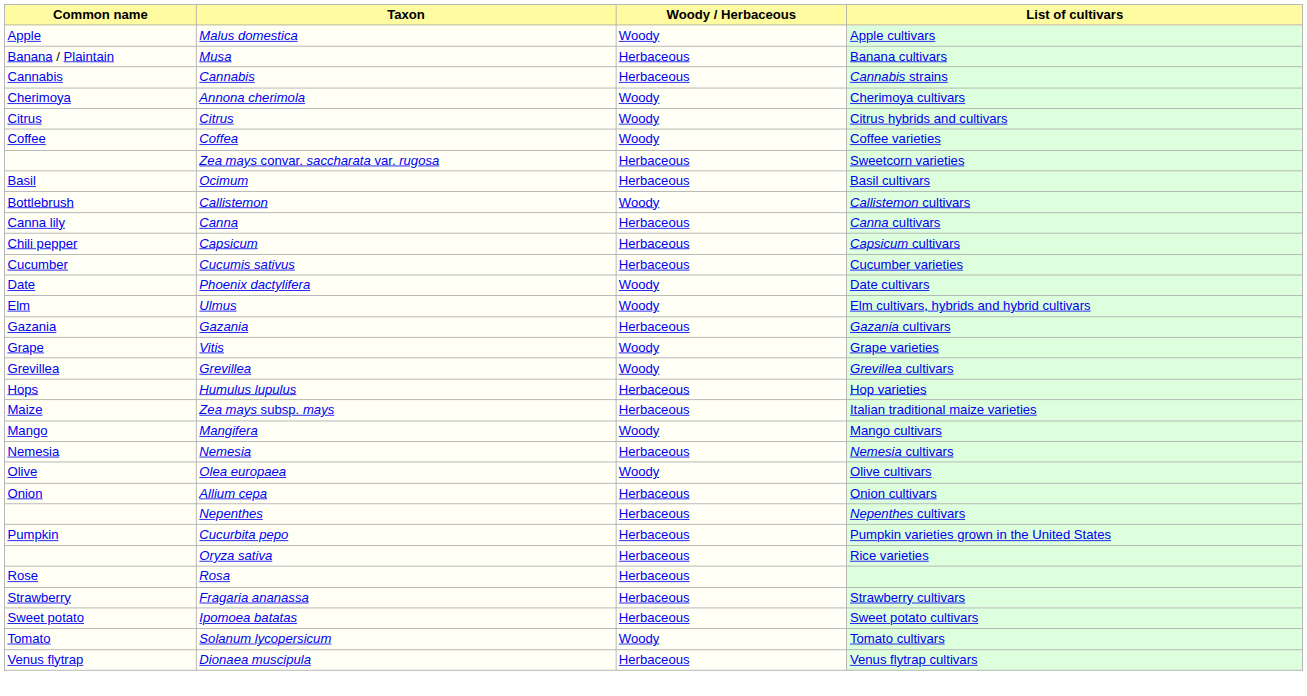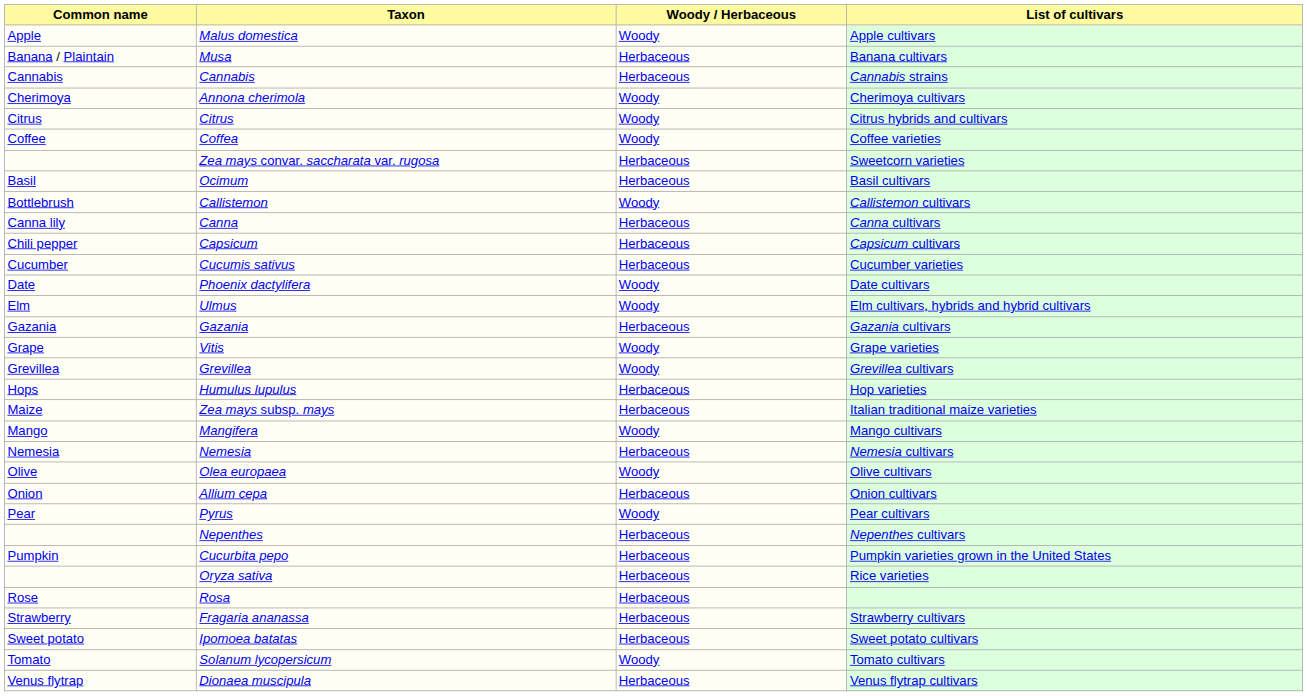+ row: Pear | Pyrus | Woody | Pear cultivars
